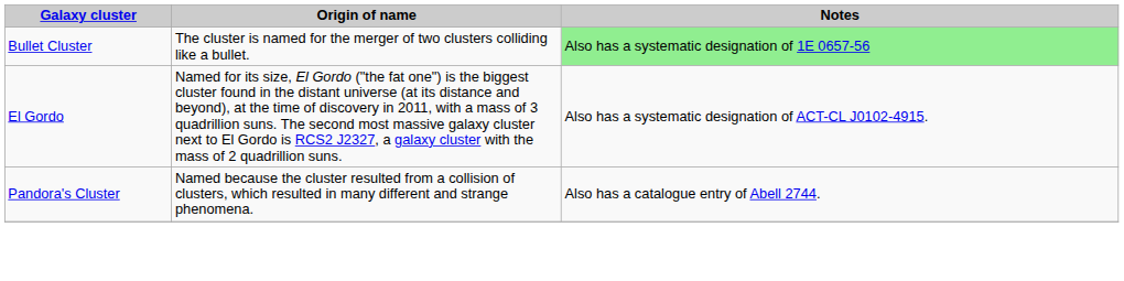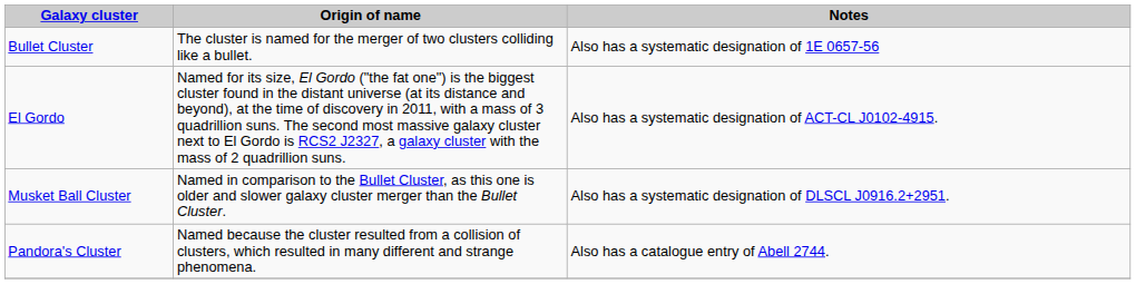Bullet Cluster | Notes: lightgreen background -> no background
+ row: Musket Ball Cluster | Named in comparison to the Bullet Cluster, as this one is older and slower galaxy cluster merger than the Bullet Cluster. | Also has a systematic designation of DLSCL J0916.2+2951.
